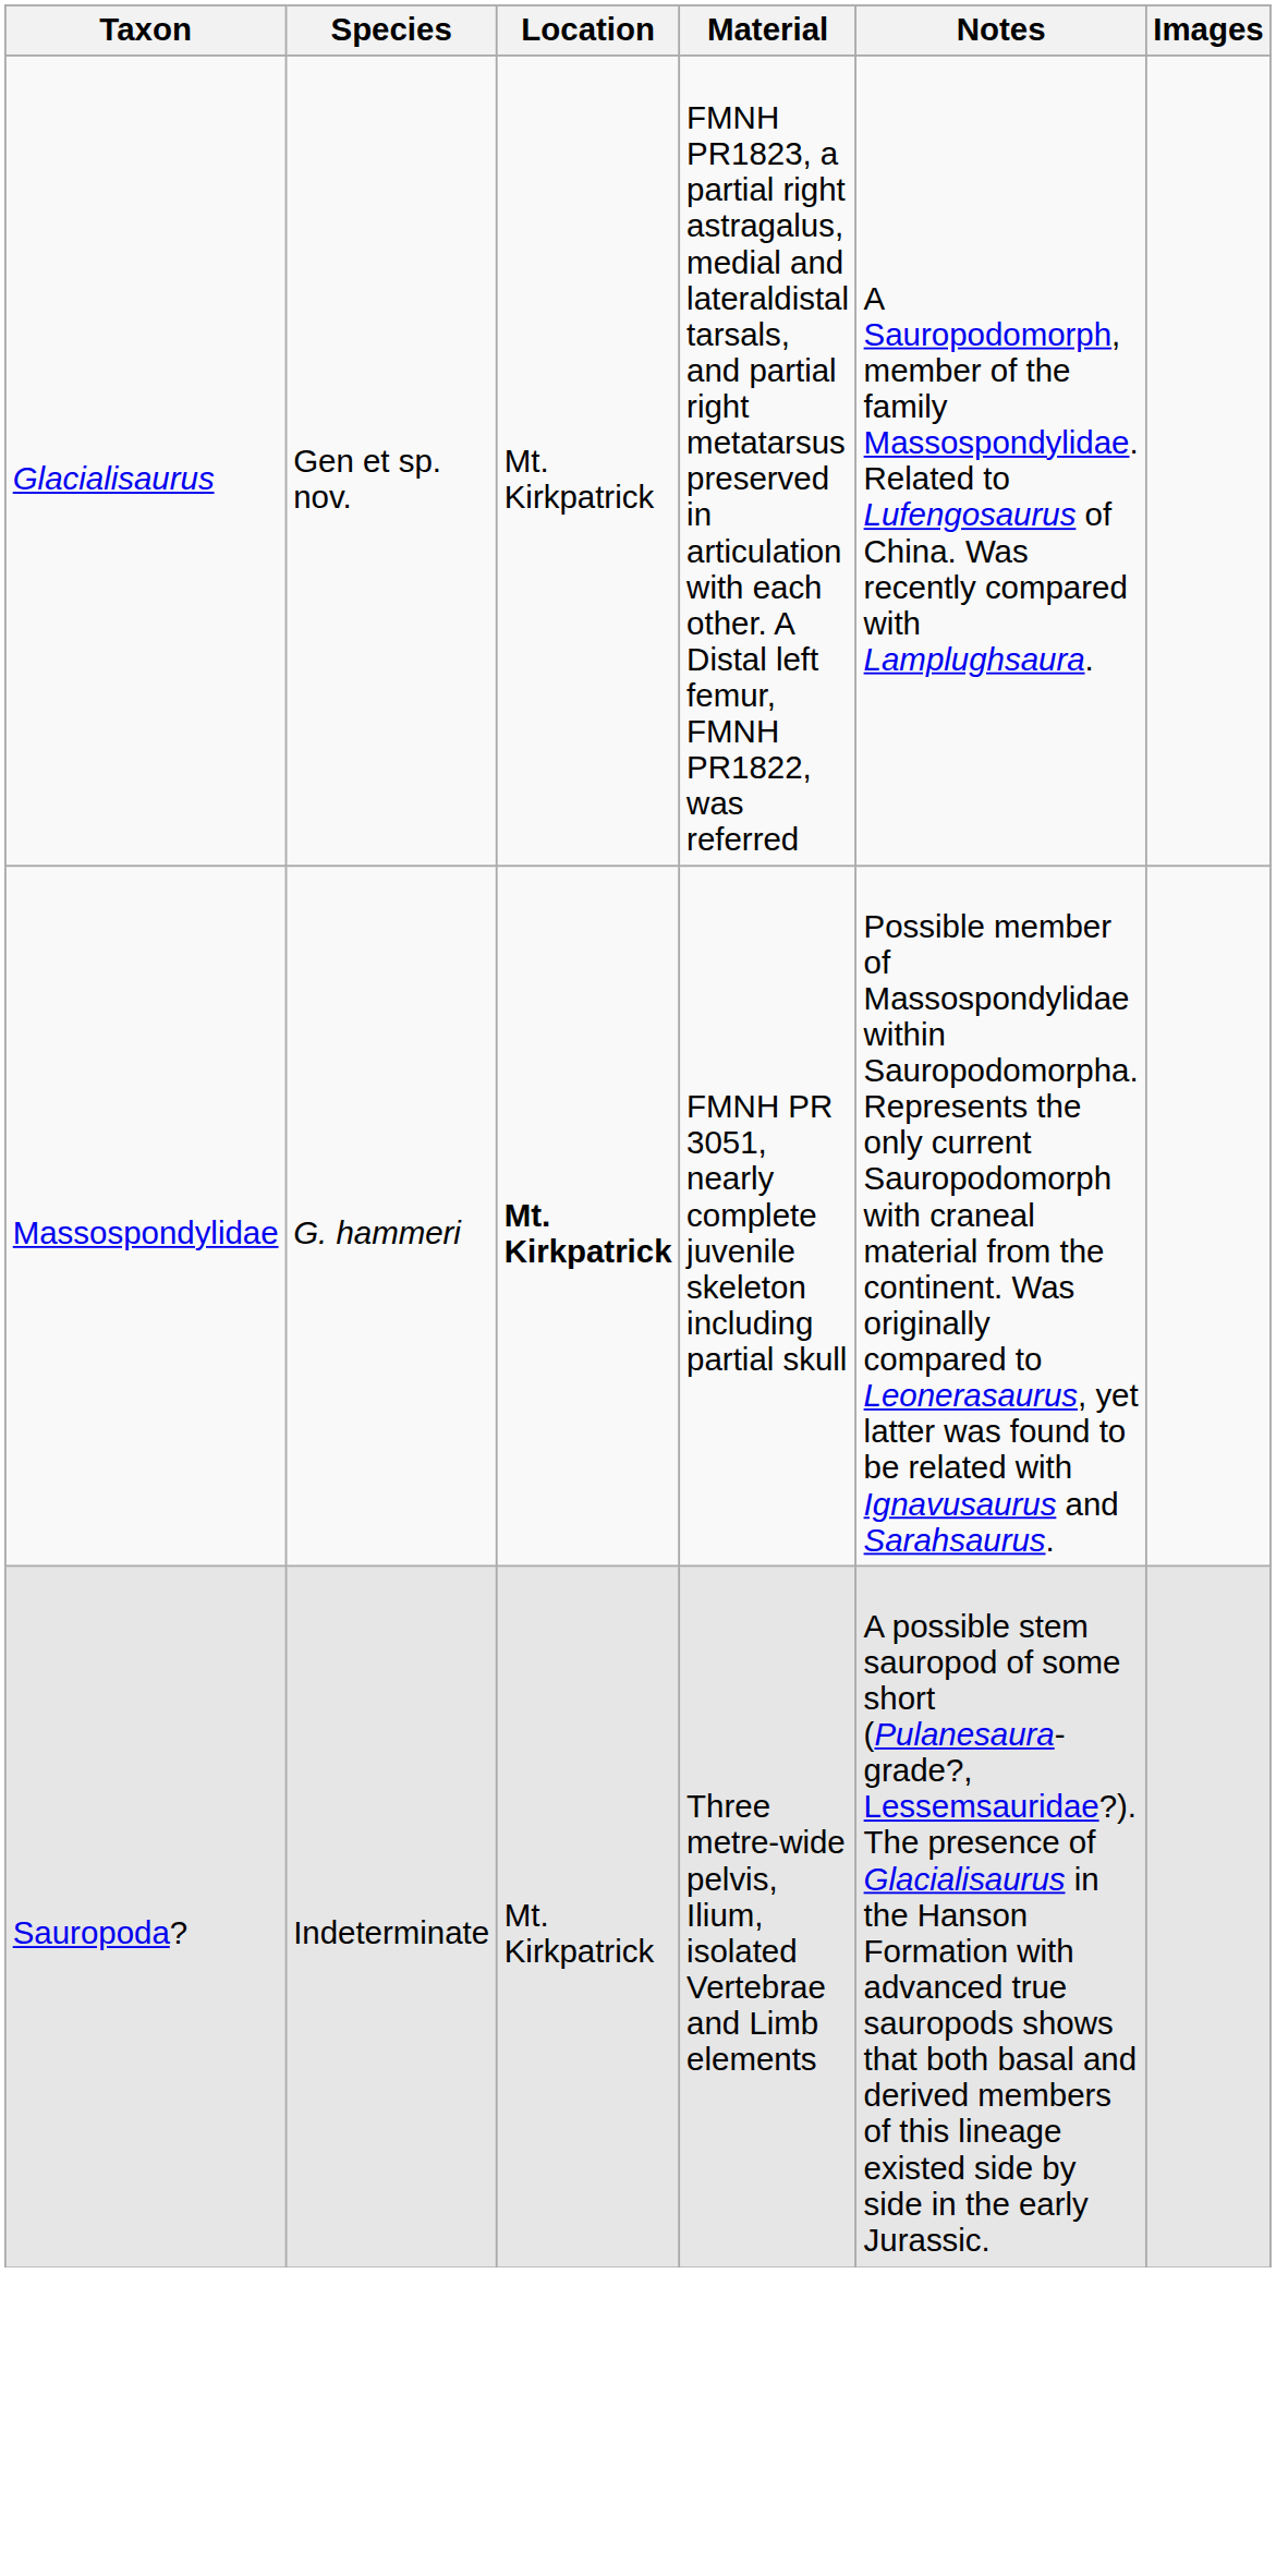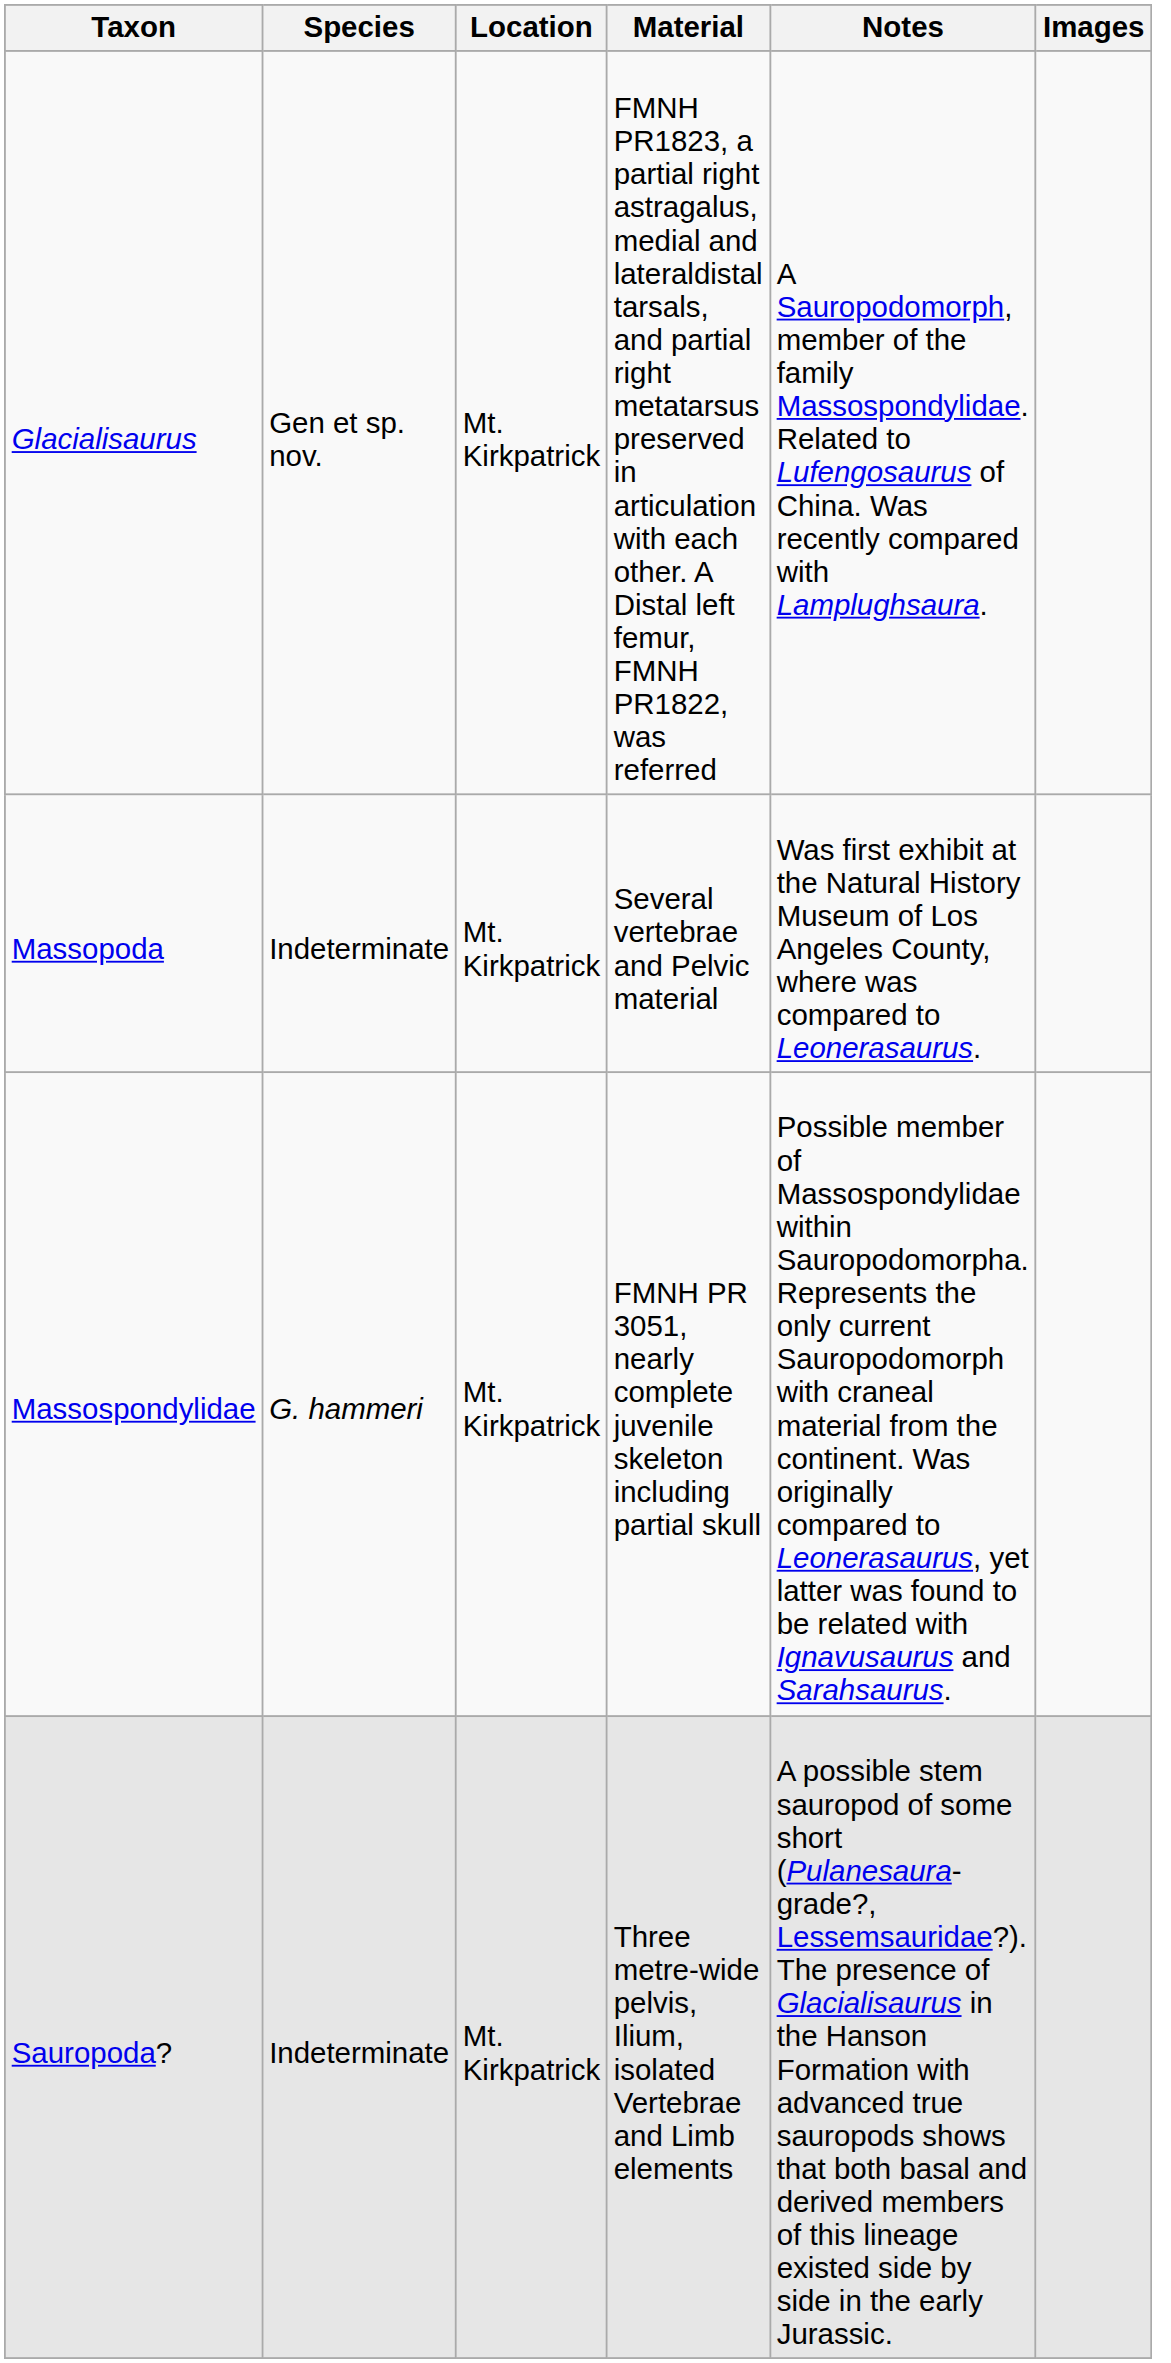+ row: Massopoda | Indeterminate | Mt. Kirkpatrick | Several vertebrae and Pelvic material | Was first exhibit at the Natural History Museum of Los Angeles County, where was compared to Leonerasaurus.
Massospondylidae | Location: bold -> normal
